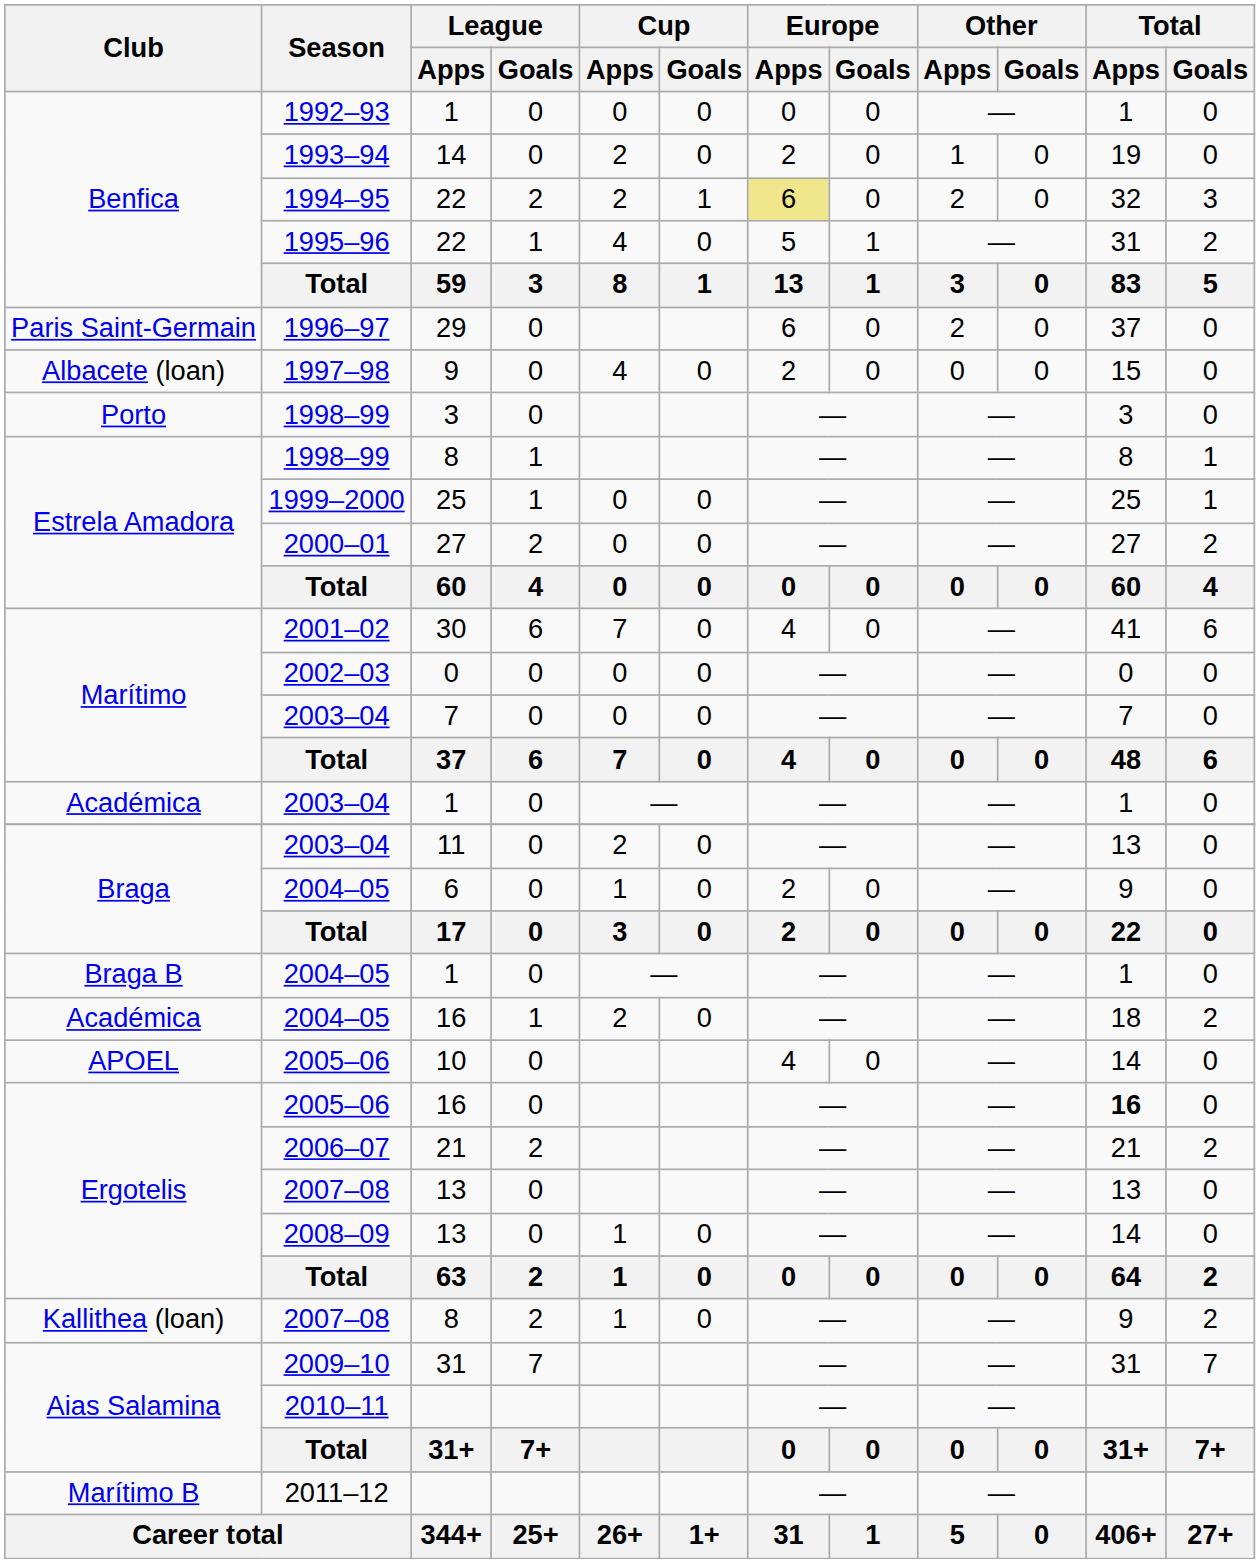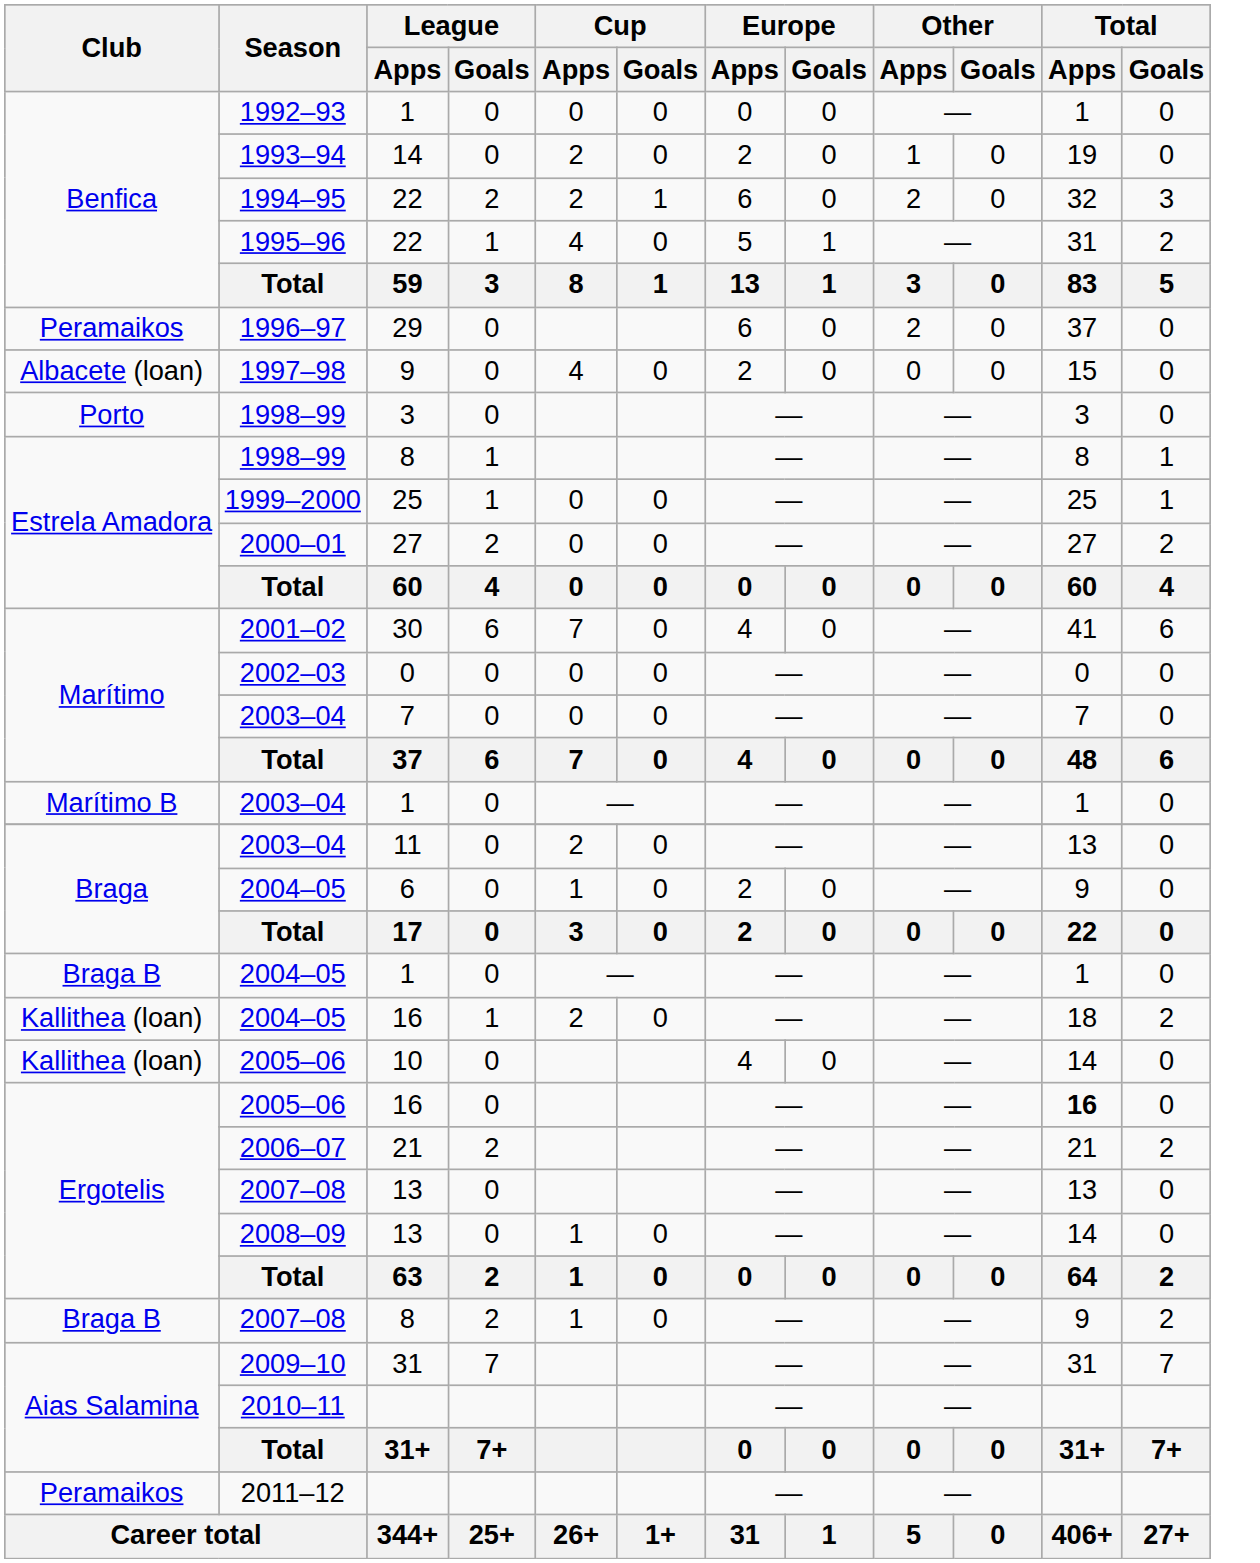1994–95 | Europe / Apps: khaki background -> no background
1996–97 | Club: Paris Saint-Germain -> Peramaikos
2003–04 / 1 | Club: Académica -> Marítimo B
2004–05 / 16 | Club: Académica -> Kallithea (loan)
2005–06 / 10 | Club: APOEL -> Kallithea (loan)
2007–08 / 8 | Club: Kallithea (loan) -> Braga B
2011–12 | Club: Marítimo B -> Peramaikos
